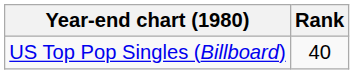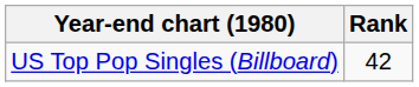US Top Pop Singles (Billboard) | Rank: 40 -> 42
